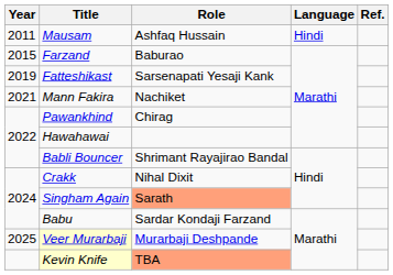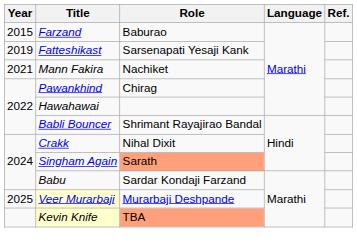- row: 2011 | Mausam | Ashfaq Hussain | Hindi
